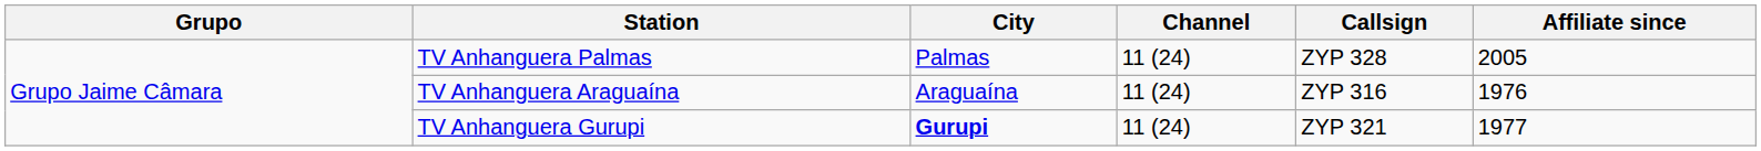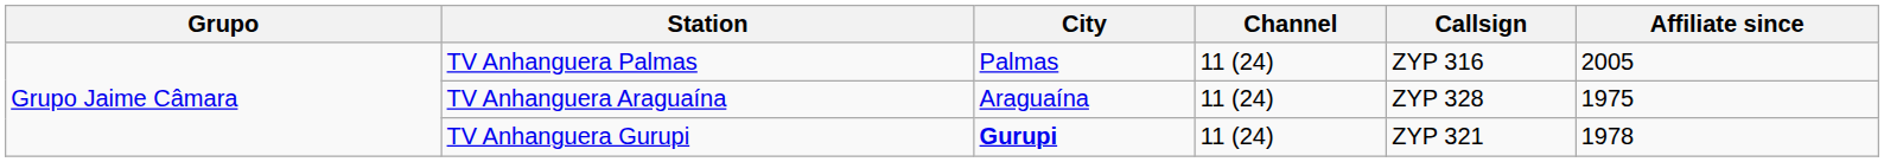TV Anhanguera Palmas | Callsign: ZYP 328 -> ZYP 316
TV Anhanguera Araguaína | Callsign: ZYP 316 -> ZYP 328
TV Anhanguera Araguaína | Affiliate since: 1976 -> 1975
TV Anhanguera Gurupi | Affiliate since: 1977 -> 1978
